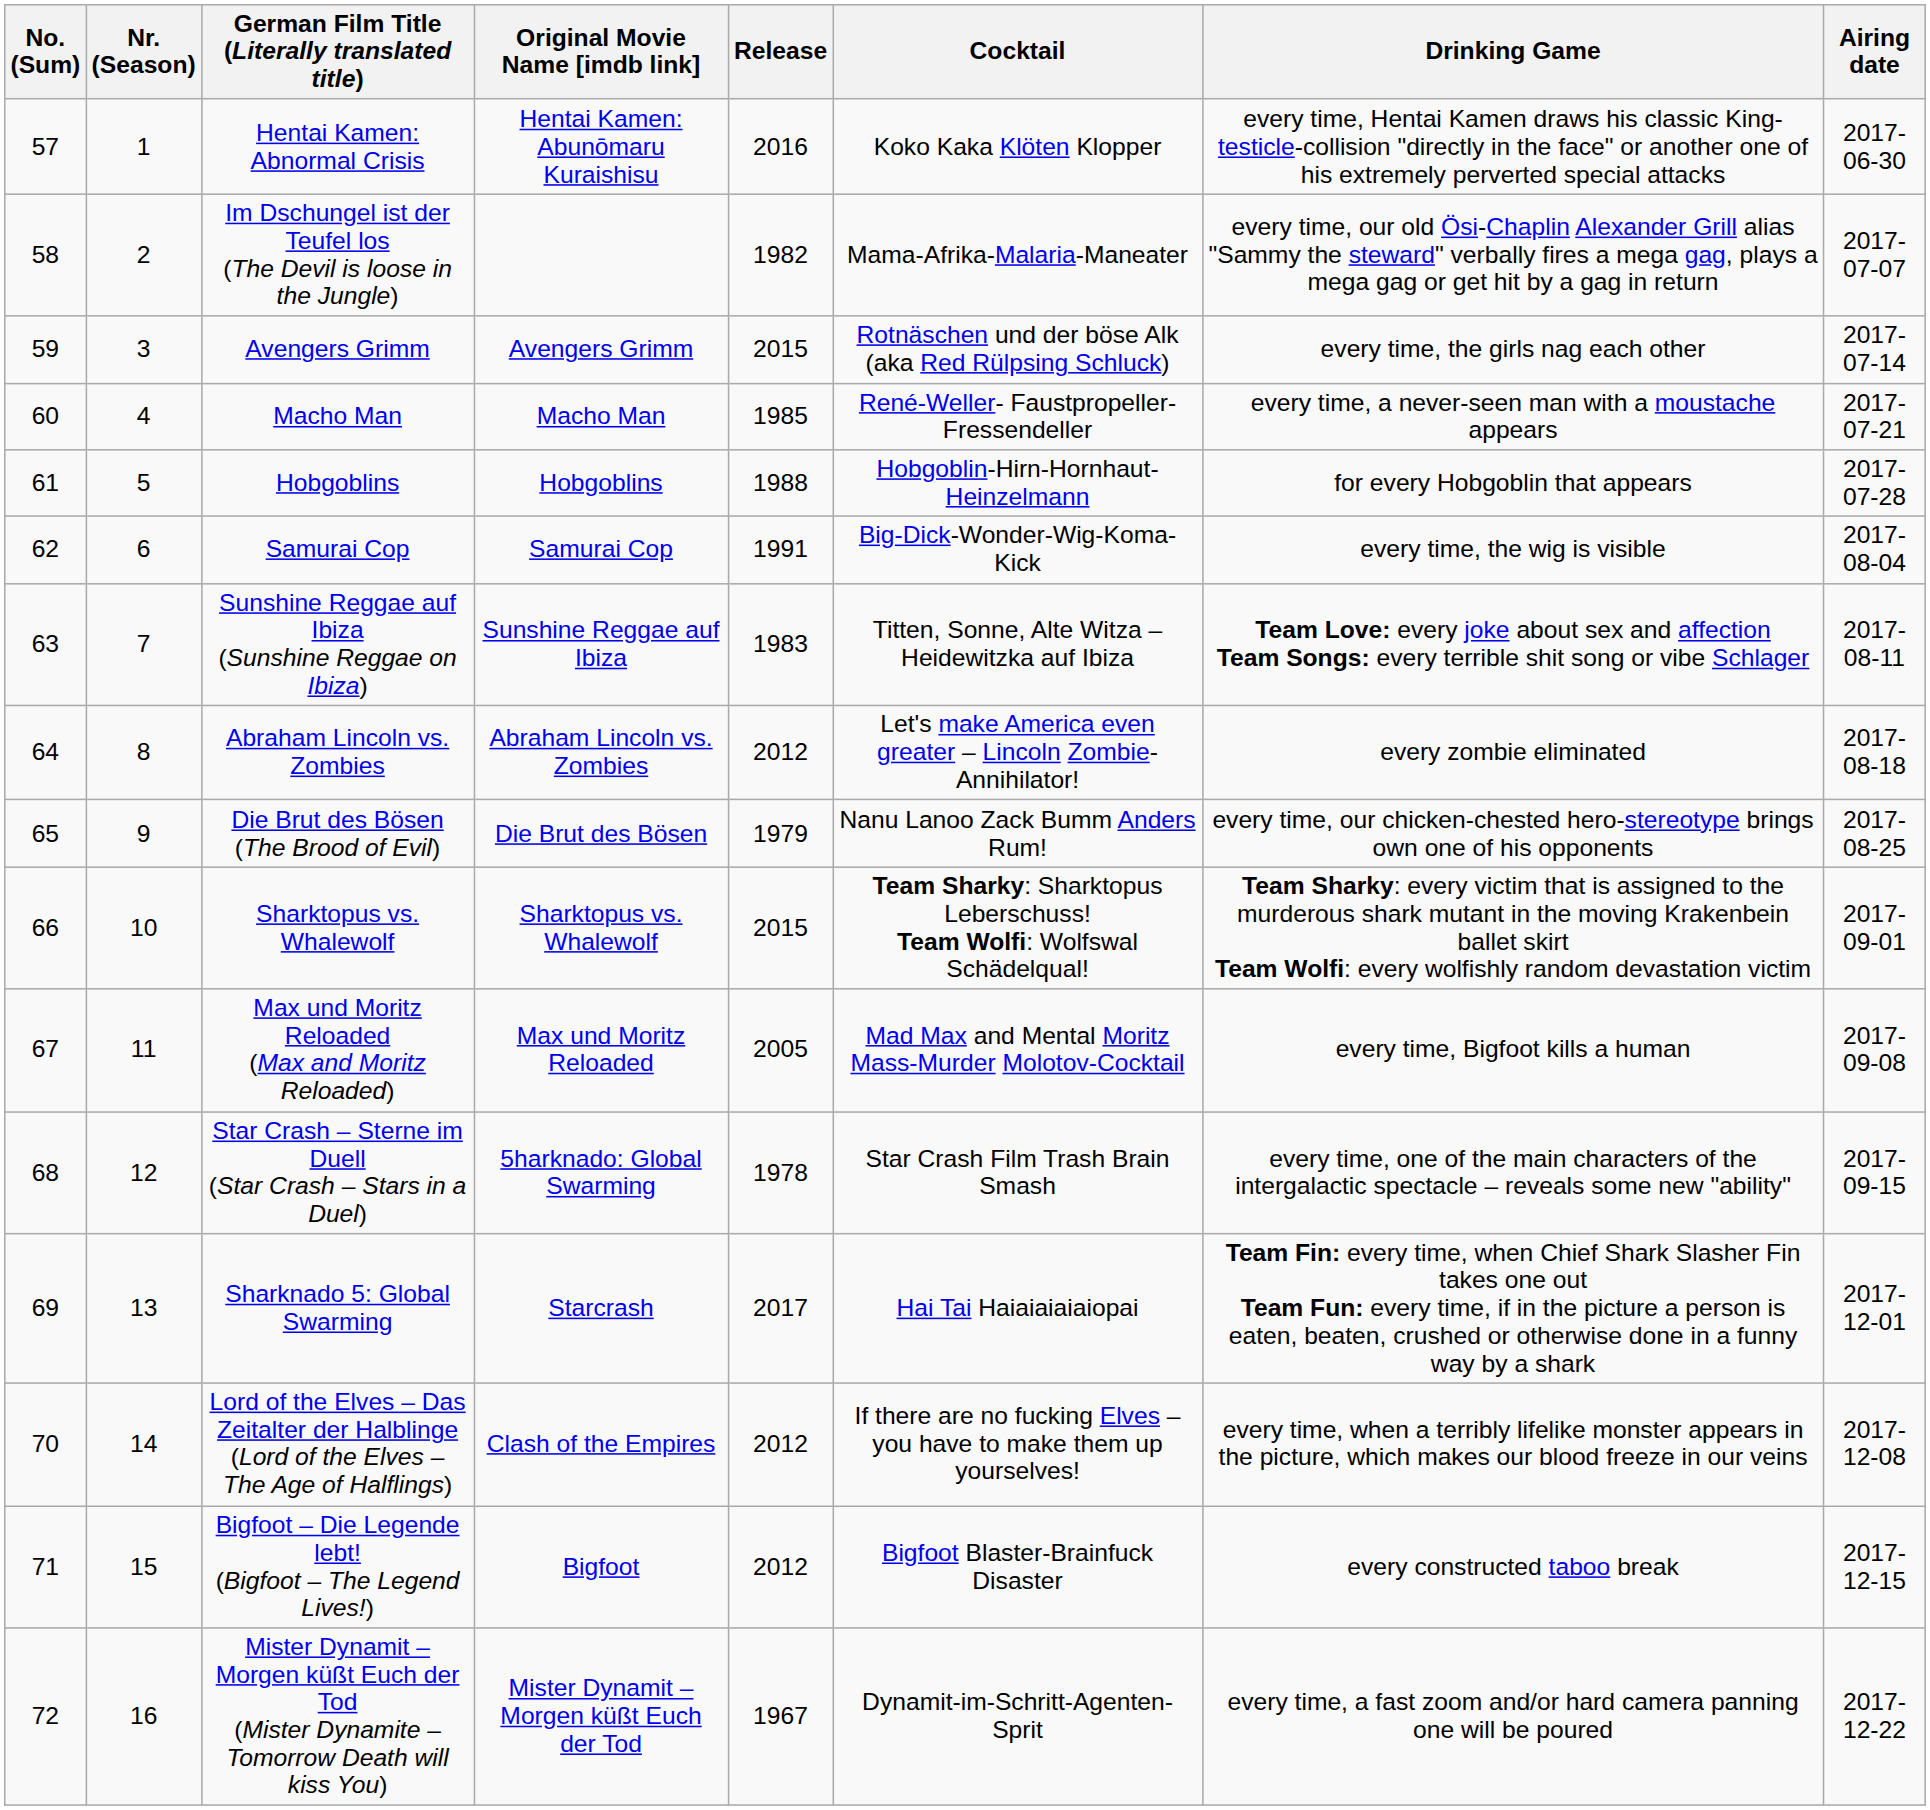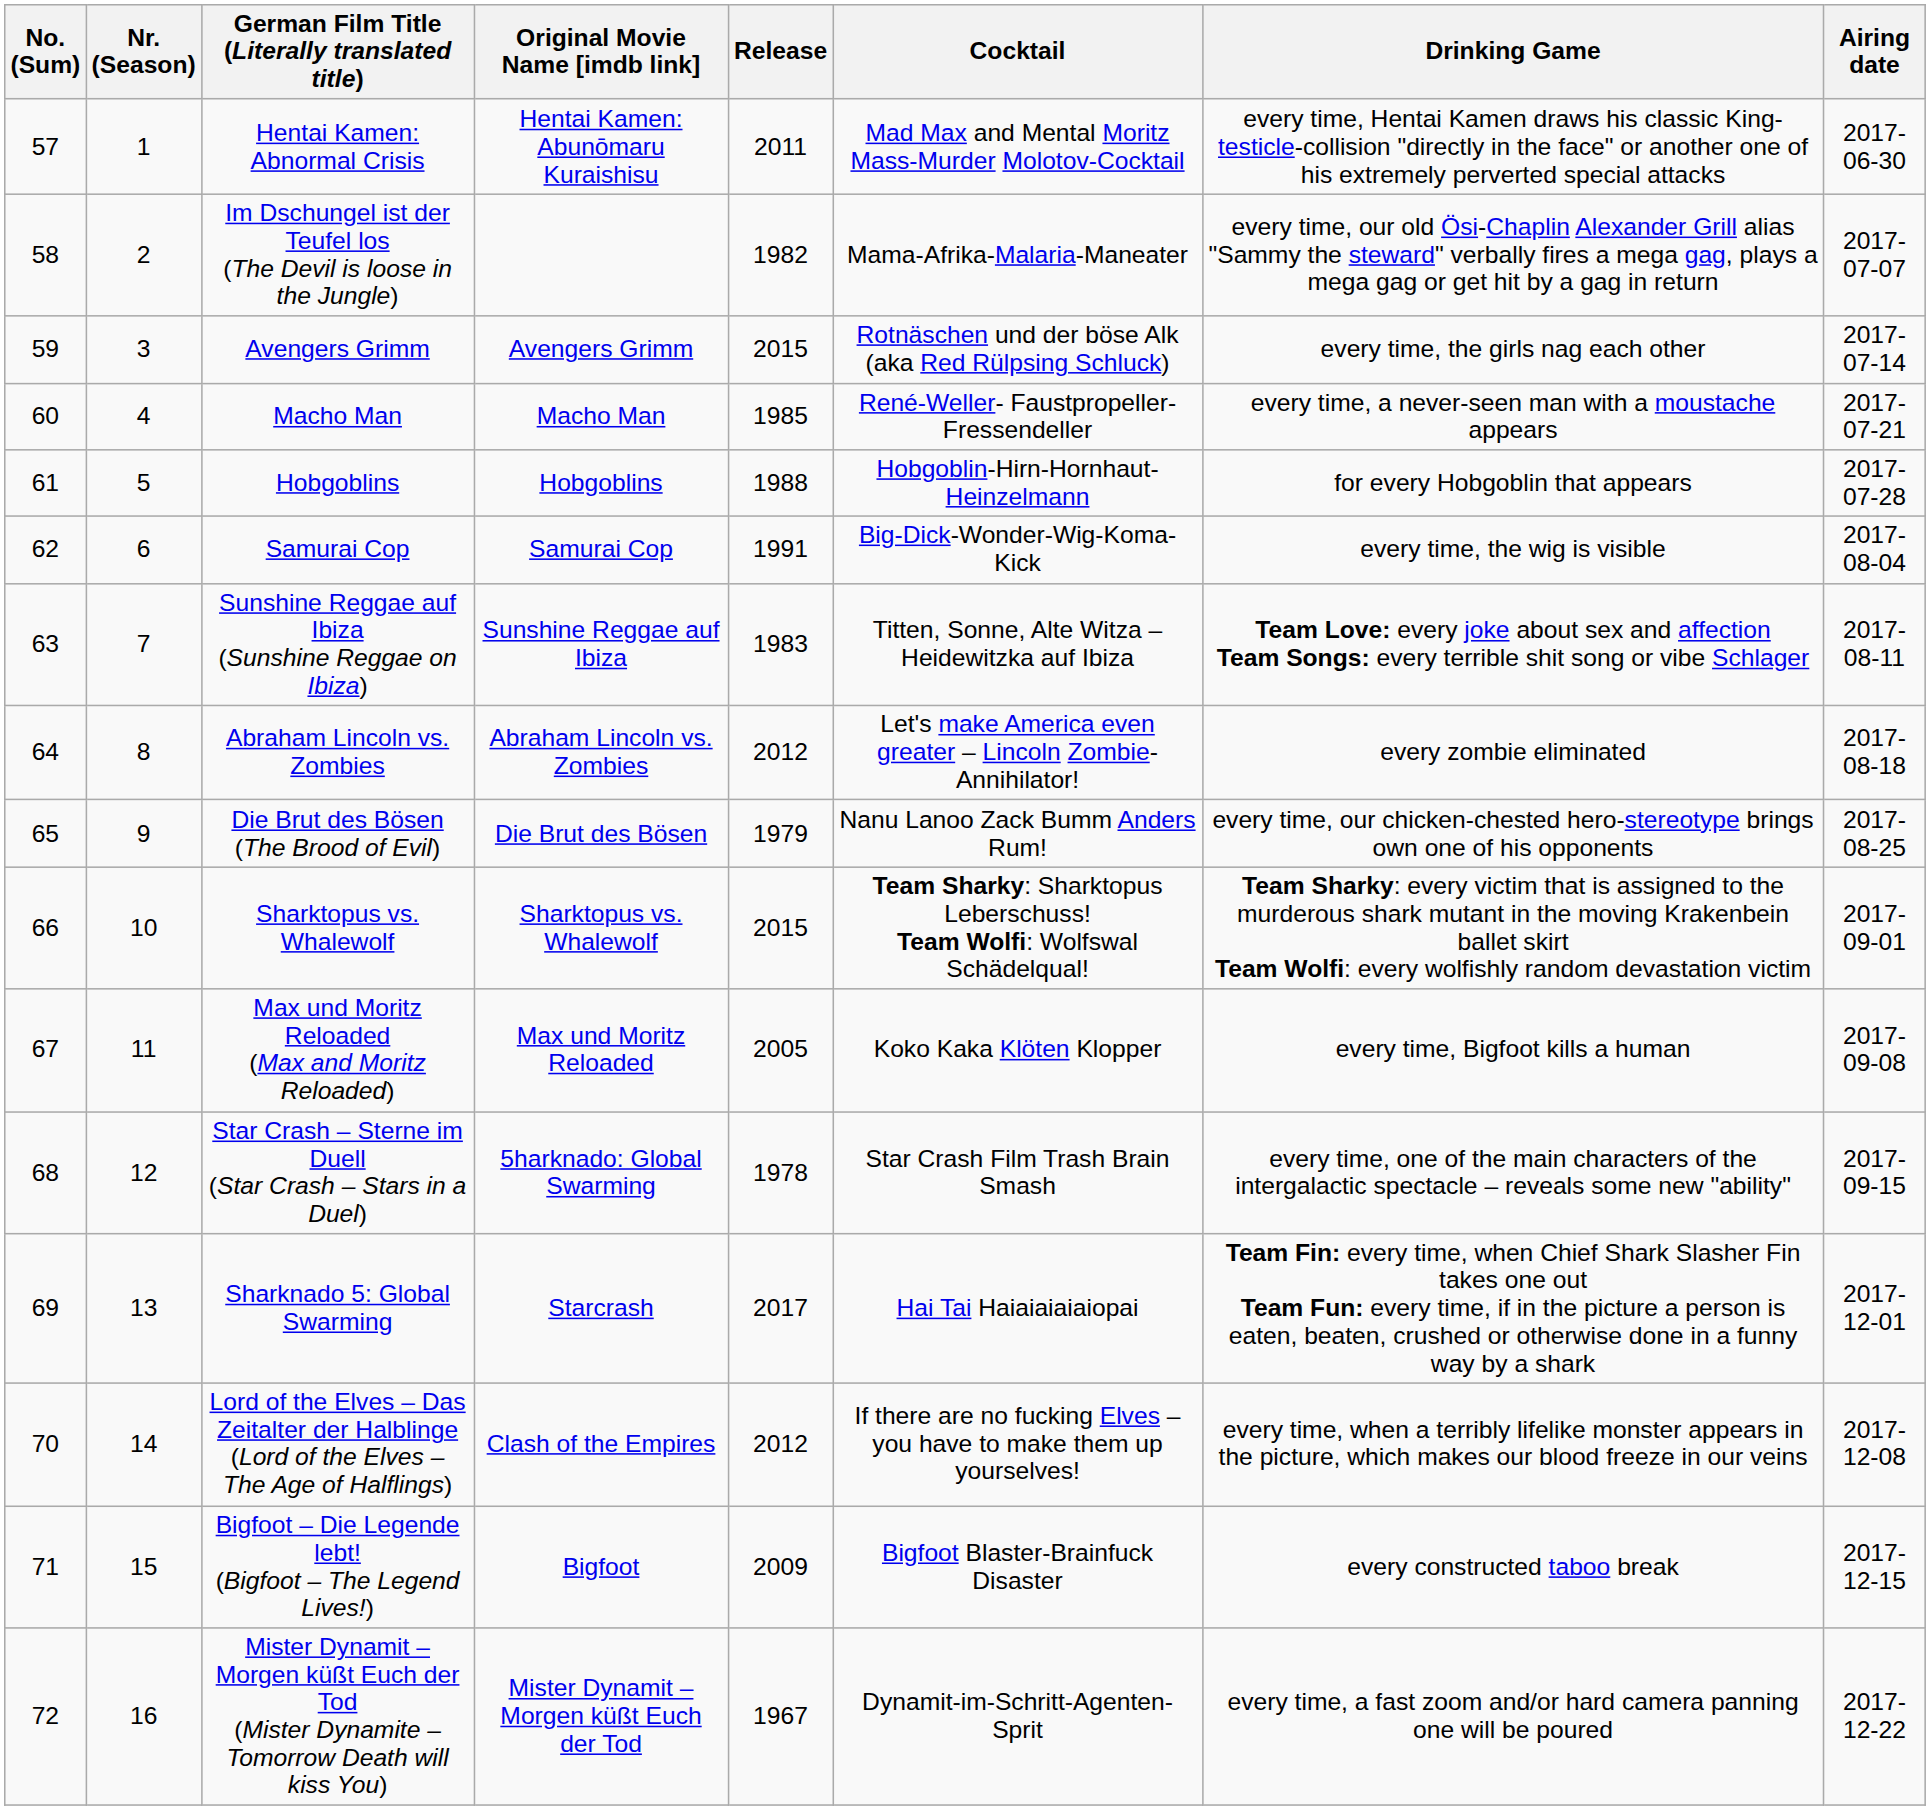Hentai Kamen: Abnormal Crisis | Release: 2016 -> 2011
Hentai Kamen: Abnormal Crisis | Cocktail: Koko Kaka Klöten Klopper -> Mad Max and Mental Moritz Mass-Murder Molotov-Cocktail
Max und Moritz Reloaded (Max and Moritz Reloaded) | Cocktail: Mad Max and Mental Moritz Mass-Murder Molotov-Cocktail -> Koko Kaka Klöten Klopper
Bigfoot – Die Legende lebt! (Bigfoot – The Legend Lives!) | Release: 2012 -> 2009
